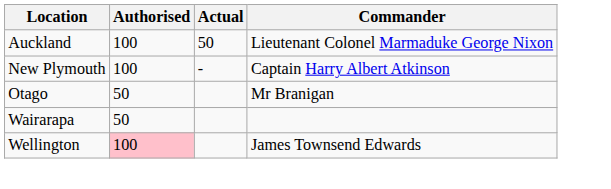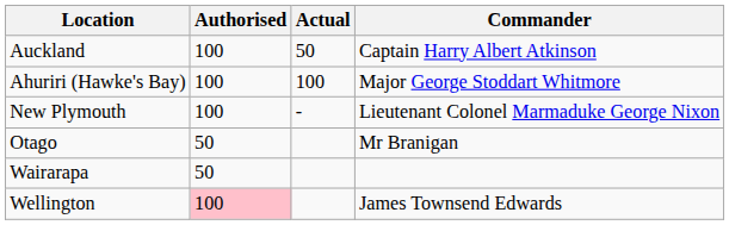Auckland | Commander: Lieutenant Colonel Marmaduke George Nixon -> Captain Harry Albert Atkinson
+ row: Ahuriri (Hawke's Bay) | 100 | 100 | Major George Stoddart Whitmore
New Plymouth | Commander: Captain Harry Albert Atkinson -> Lieutenant Colonel Marmaduke George Nixon
